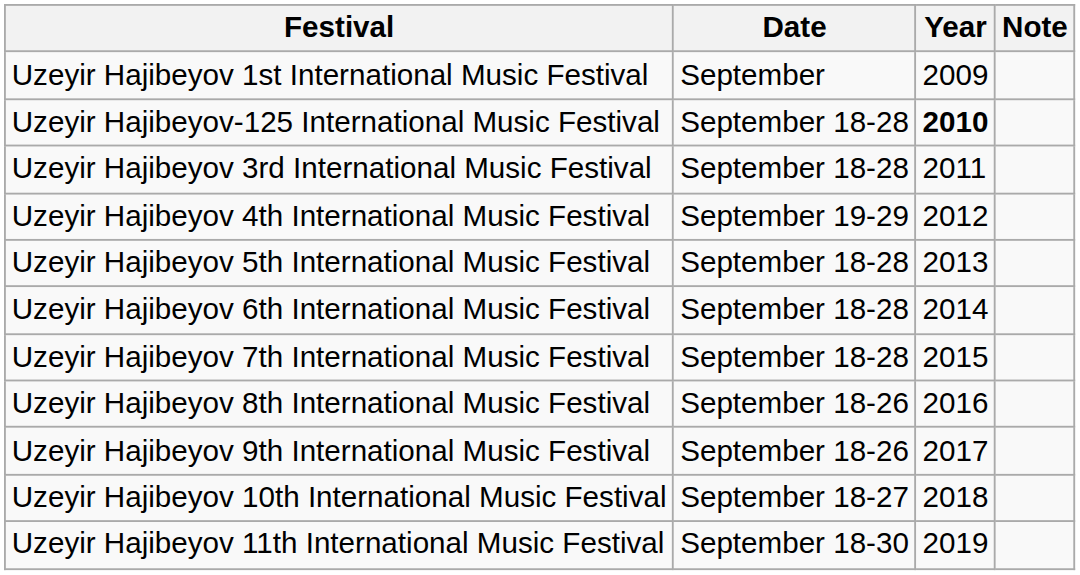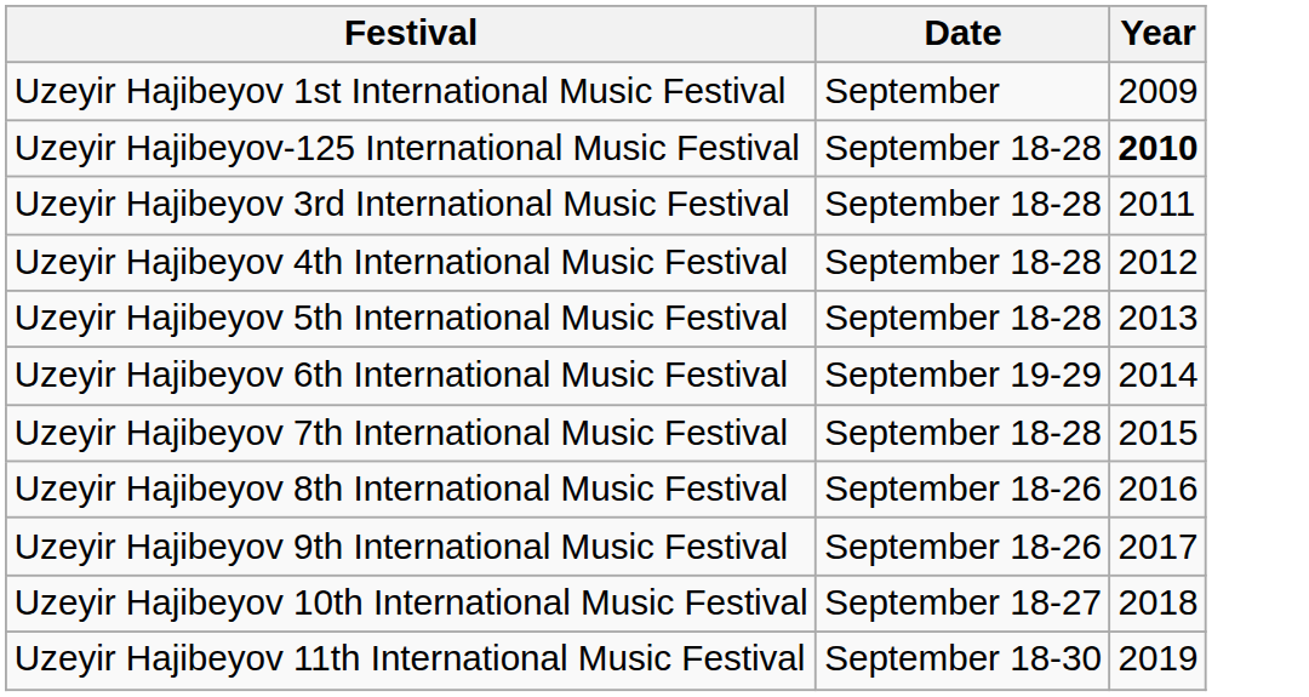- column: Note
Uzeyir Hajibeyov 4th International Music Festival | Date: September 19-29 -> September 18-28
Uzeyir Hajibeyov 6th International Music Festival | Date: September 18-28 -> September 19-29
